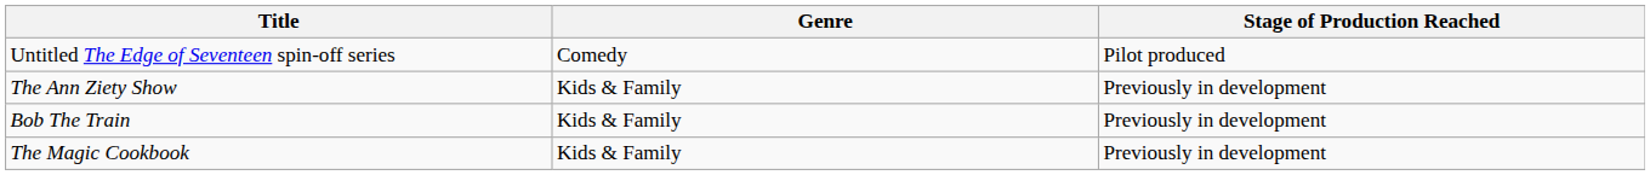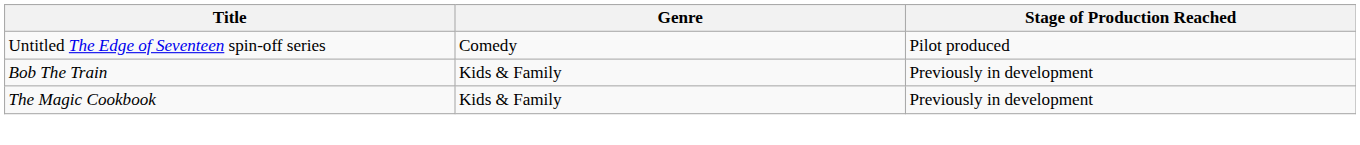- row: The Ann Ziety Show | Kids & Family | Previously in development
